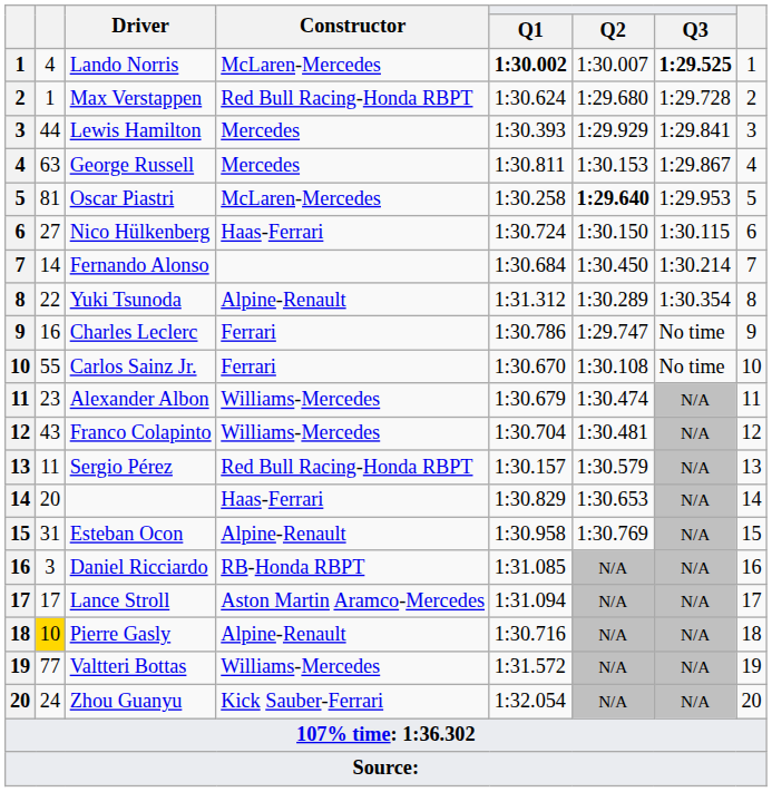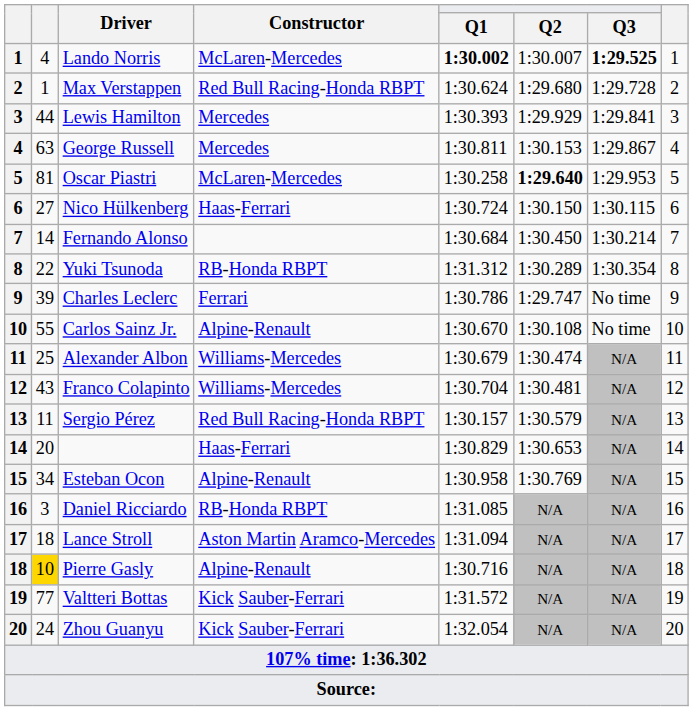Yuki Tsunoda | Constructor: Alpine-Renault -> RB-Honda RBPT
Charles Leclerc | column 2: 16 -> 39
Carlos Sainz Jr. | Constructor: Ferrari -> Alpine-Renault
Alexander Albon | column 2: 23 -> 25
Esteban Ocon | column 2: 31 -> 34
Lance Stroll | column 2: 17 -> 18
Valtteri Bottas | Constructor: Williams-Mercedes -> Kick Sauber-Ferrari
